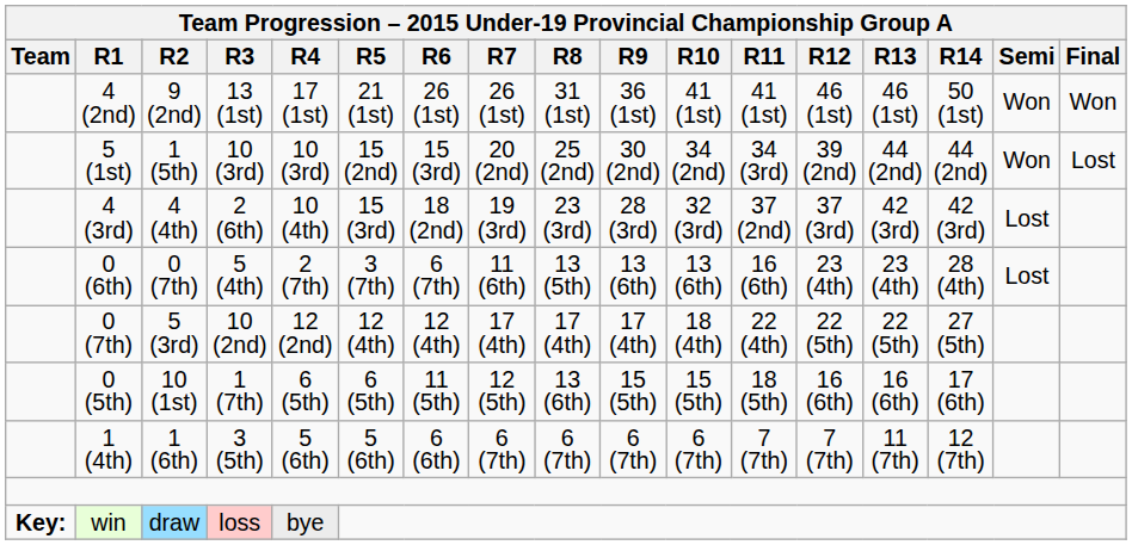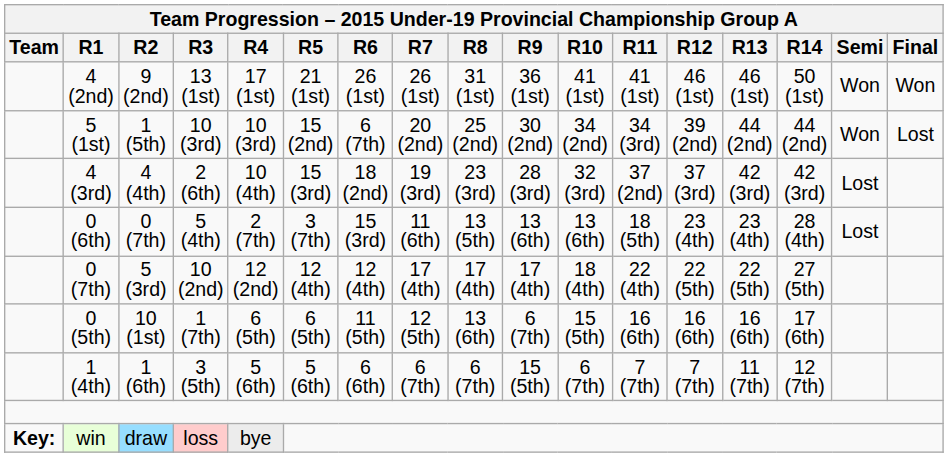5 (1st) | column 7: 15 (3rd) -> 6 (7th)
0 (6th) | column 7: 6 (7th) -> 15 (3rd)
0 (6th) | column 12: 16 (6th) -> 18 (5th)
0 (5th) | column 10: 15 (5th) -> 6 (7th)
0 (5th) | column 12: 18 (5th) -> 16 (6th)
1 (4th) | column 10: 6 (7th) -> 15 (5th)
